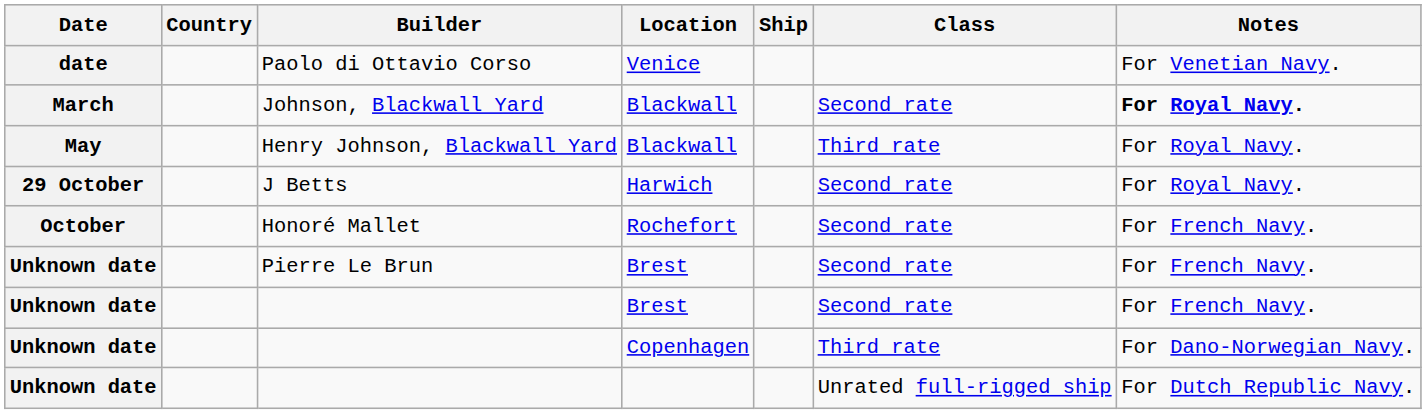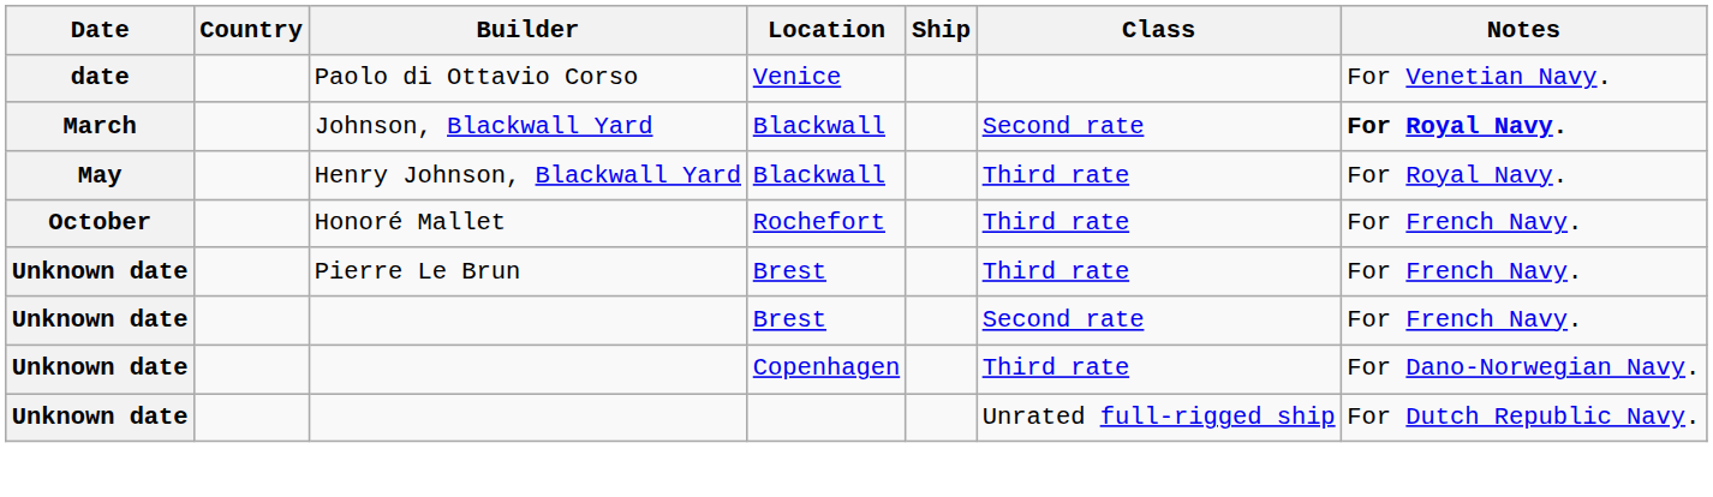- row: 29 October | J Betts | Harwich | Second rate | For Royal Navy.
Honoré Mallet | Class: Second rate -> Third rate
Pierre Le Brun | Class: Second rate -> Third rate
